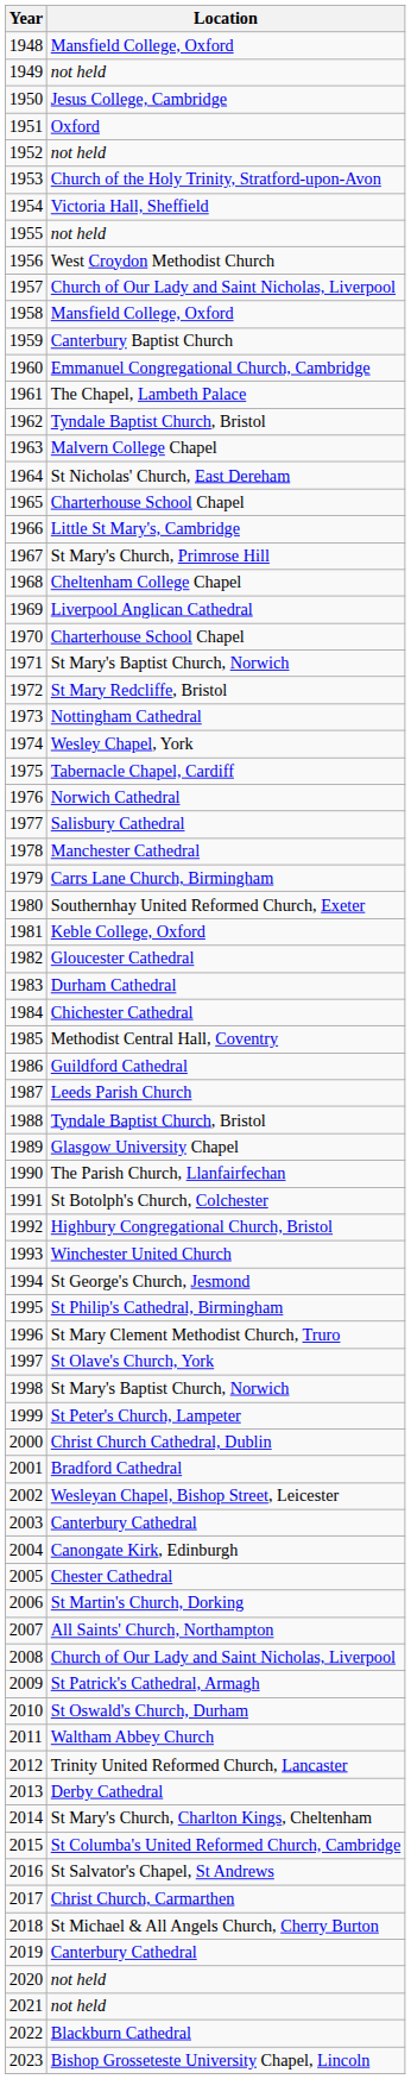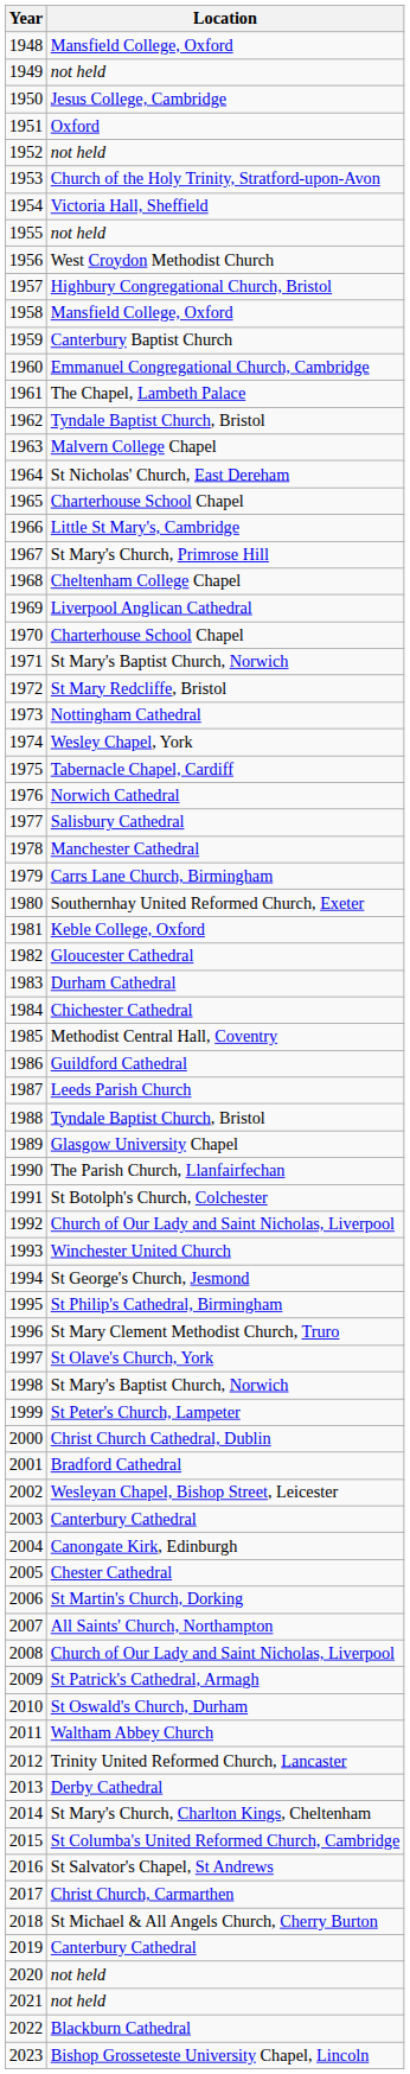1957 | Location: Church of Our Lady and Saint Nicholas, Liverpool -> Highbury Congregational Church, Bristol
1992 | Location: Highbury Congregational Church, Bristol -> Church of Our Lady and Saint Nicholas, Liverpool
